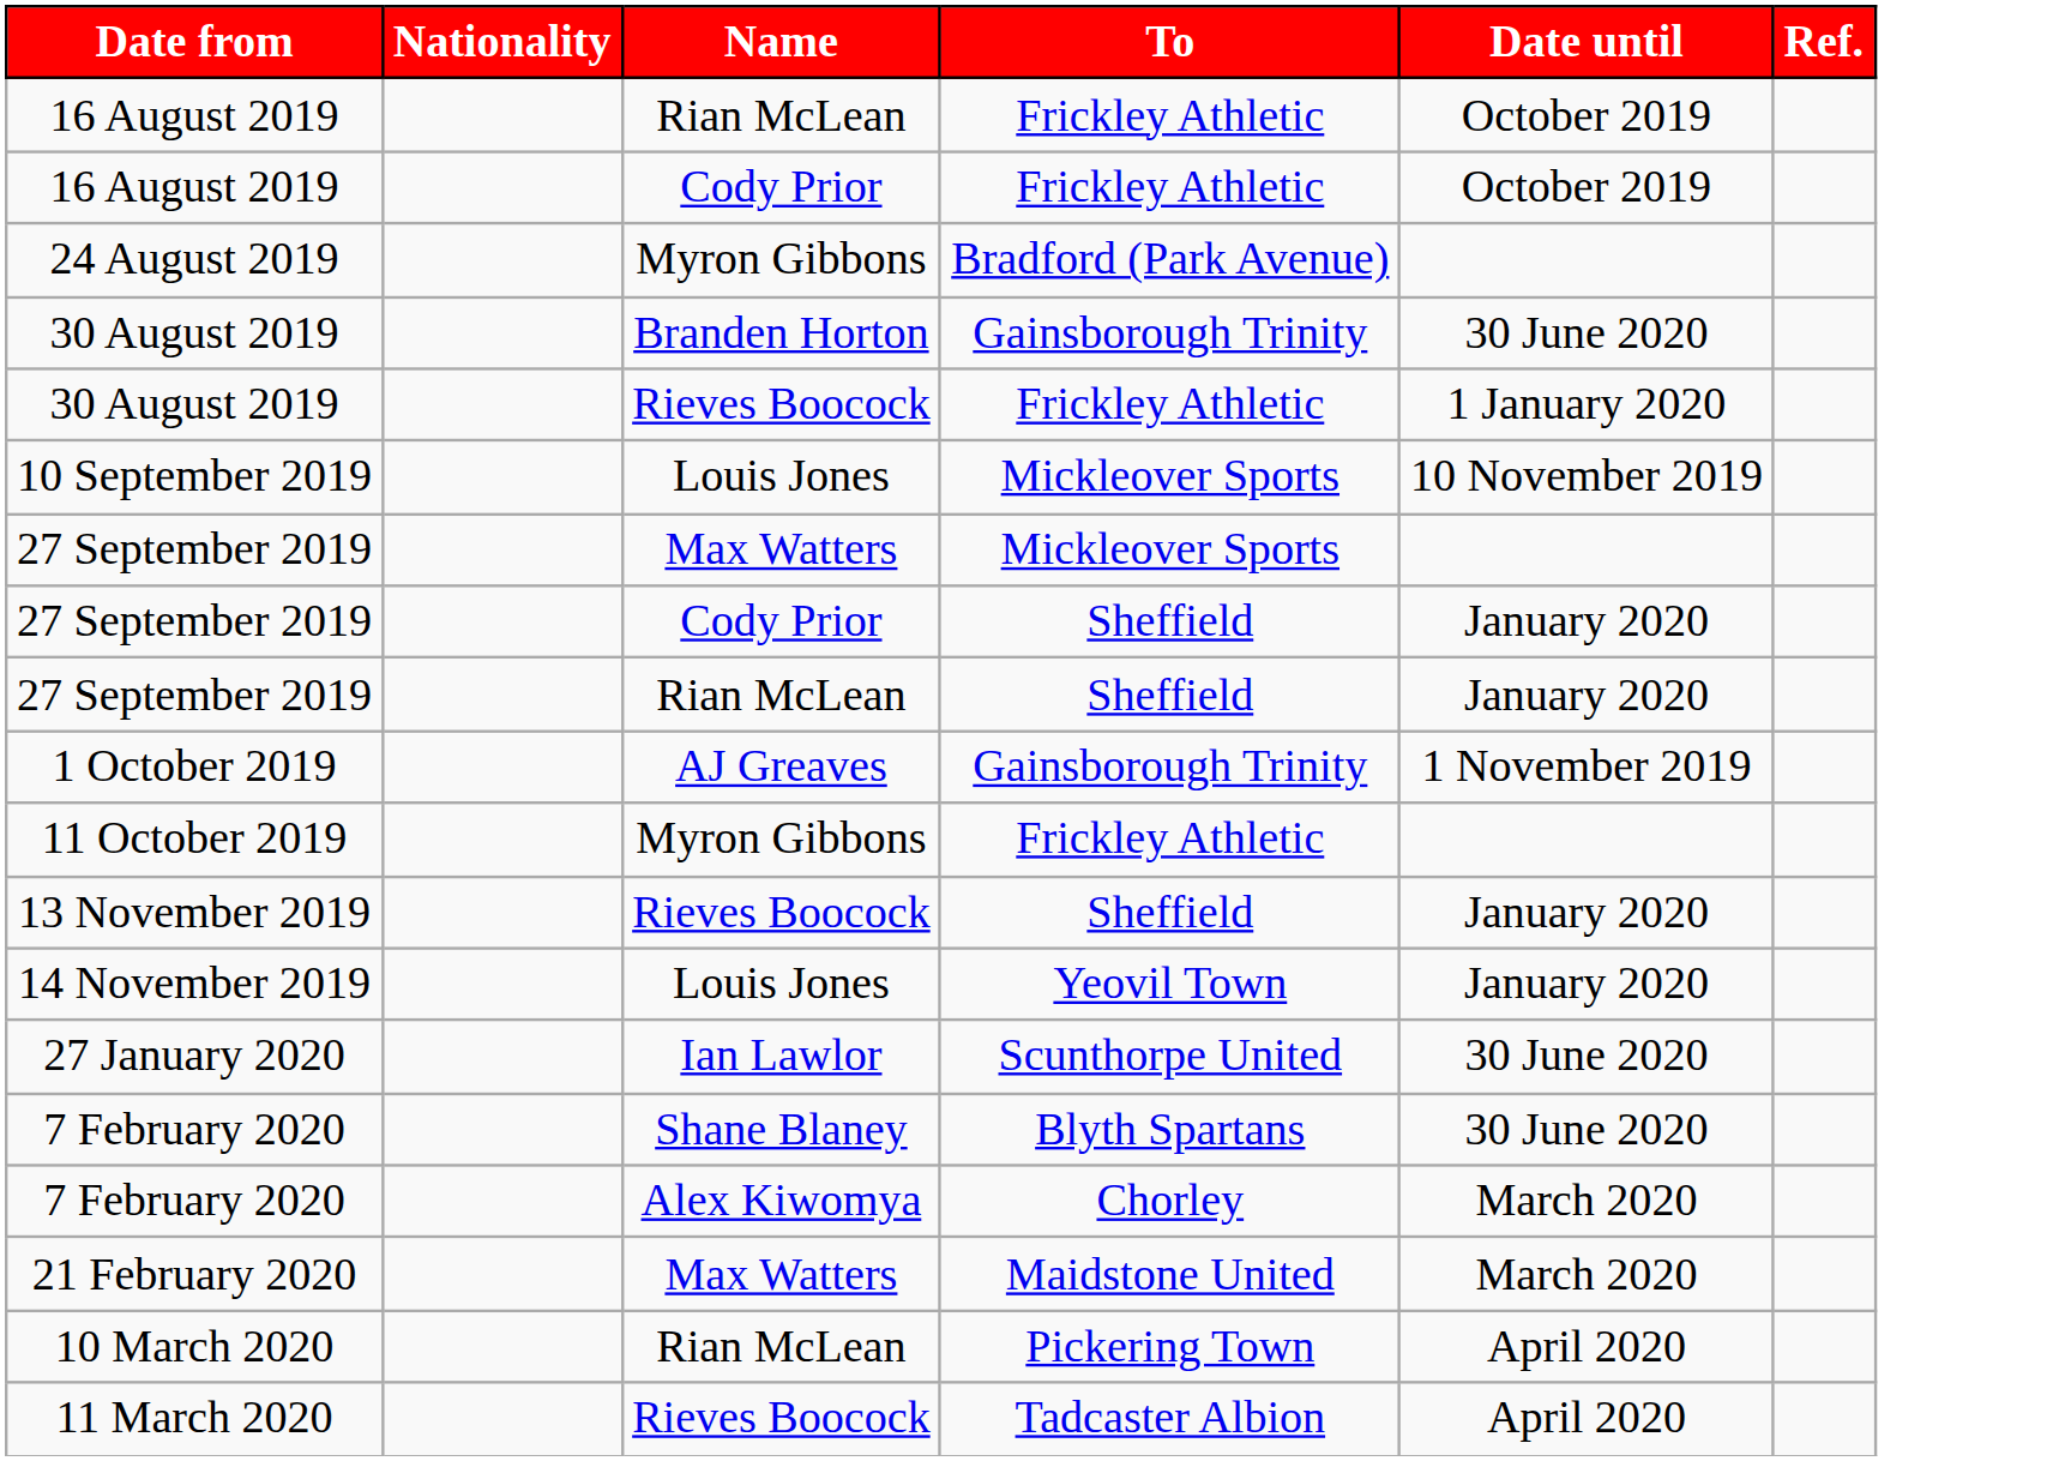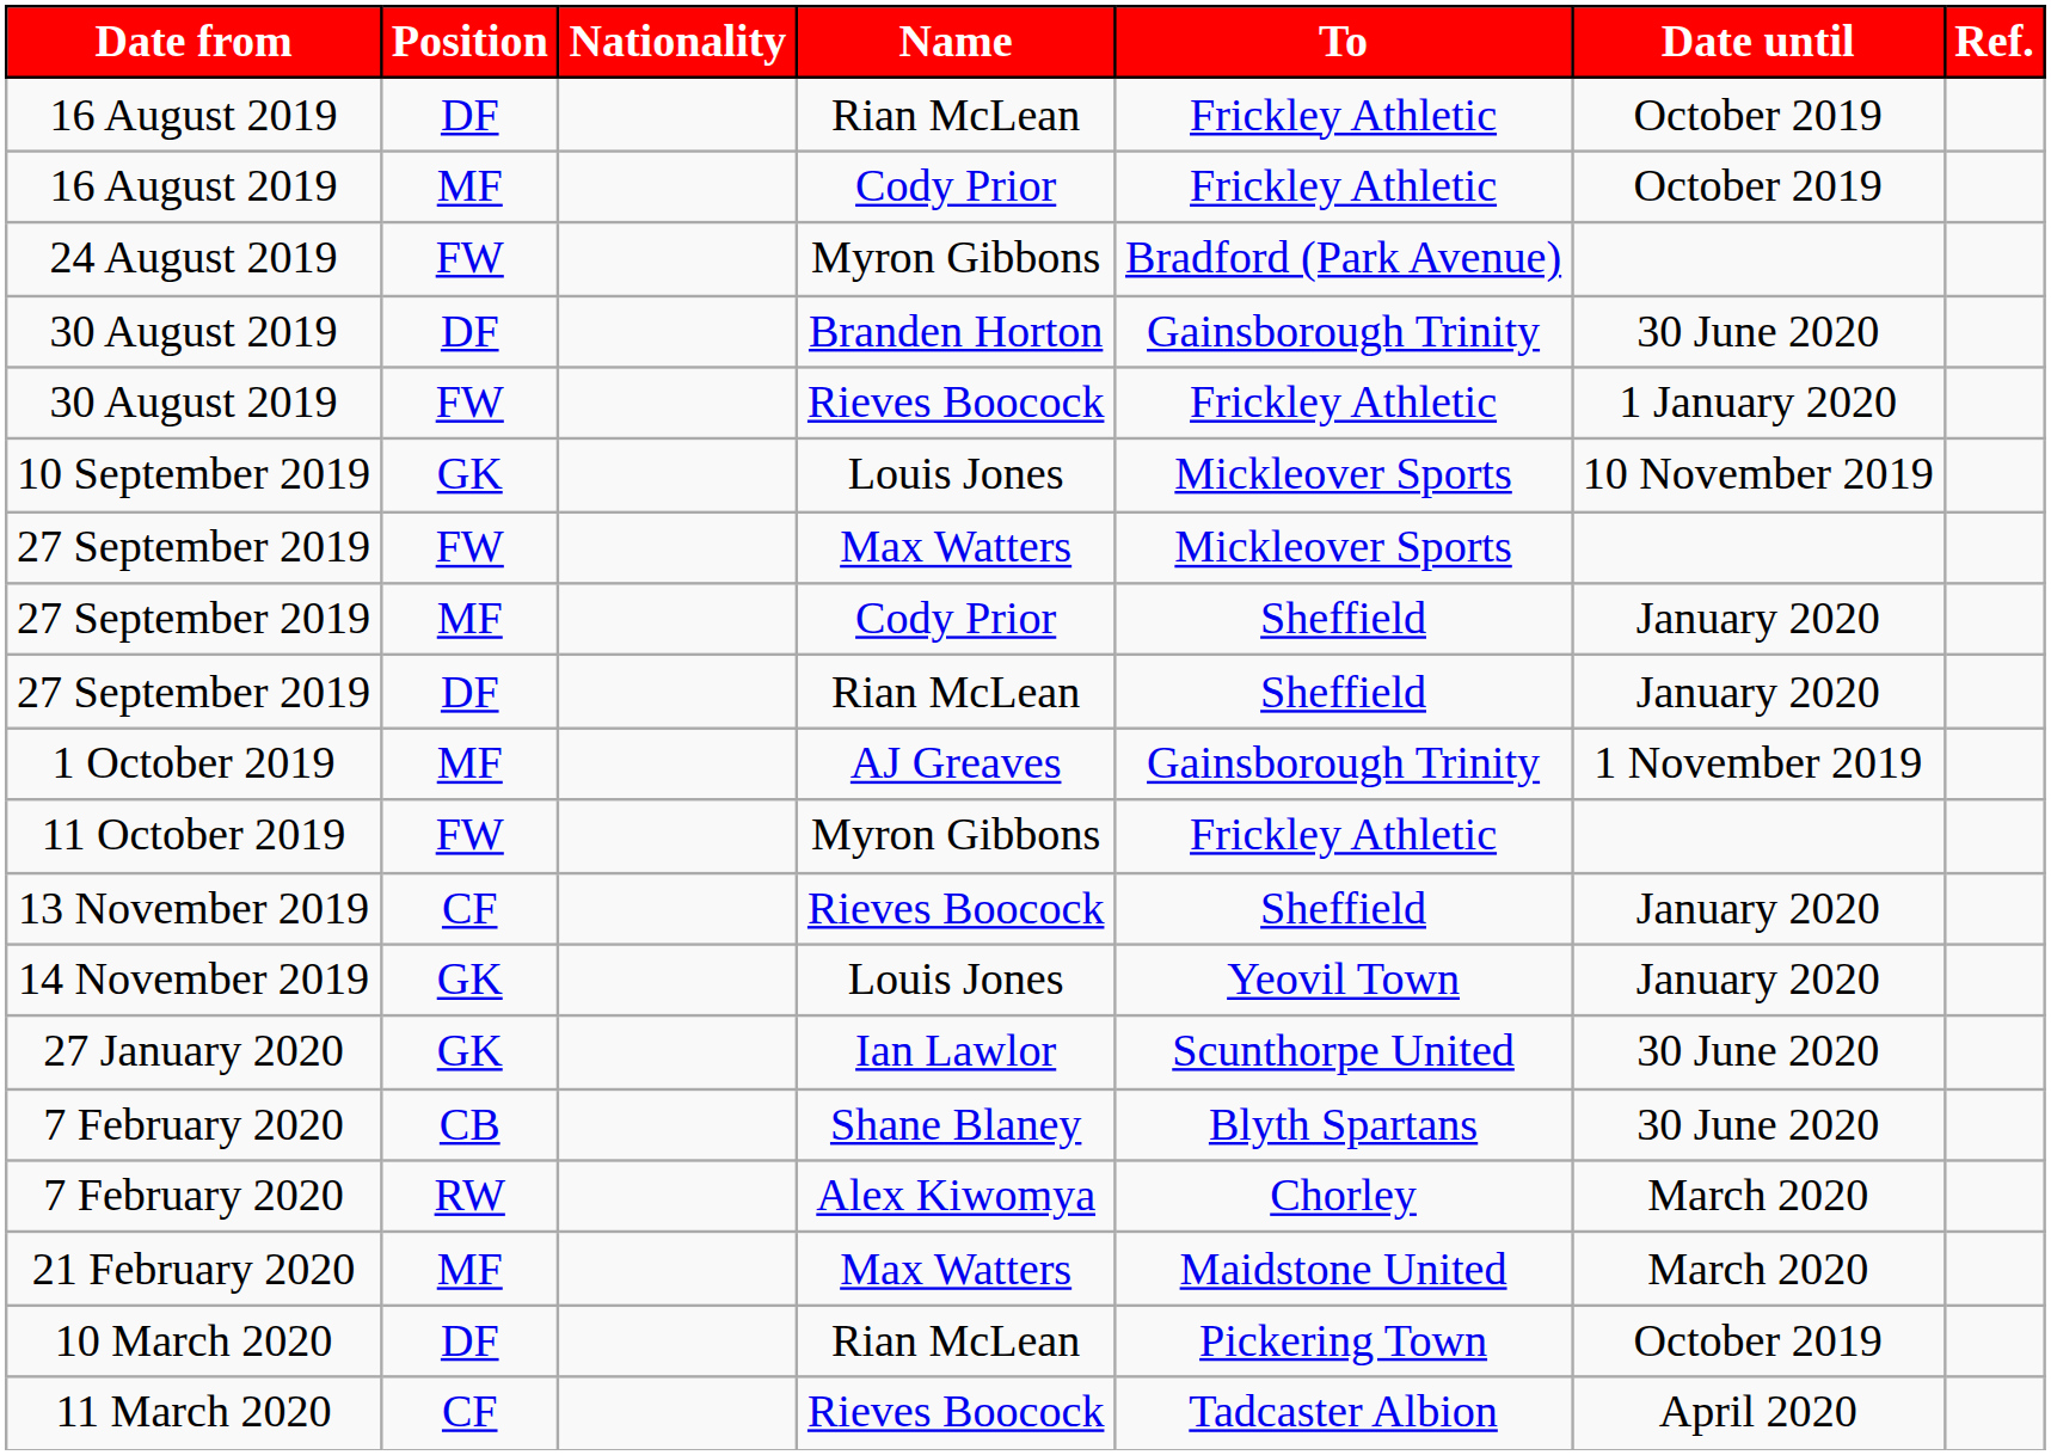+ column: Position | DF | MF | FW | DF | FW | GK | FW | MF | DF | MF | FW | CF | GK | GK | CB | RW | MF | DF | CF
10 March 2020 | Date until: April 2020 -> October 2019
